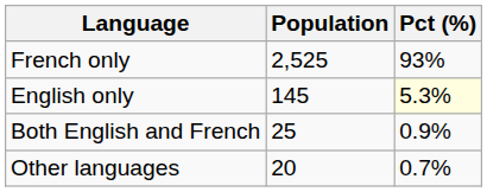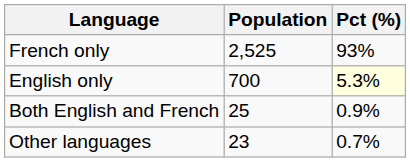English only | Population: 145 -> 700
Other languages | Population: 20 -> 23
